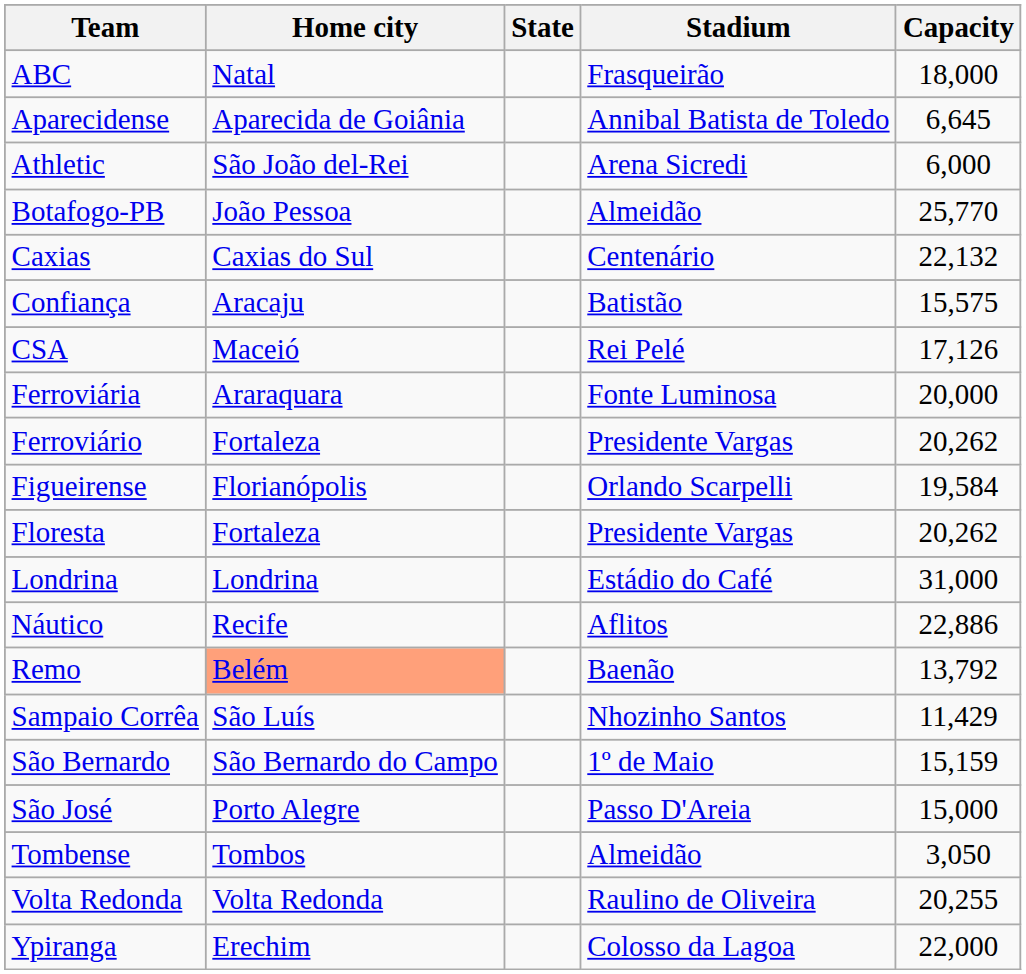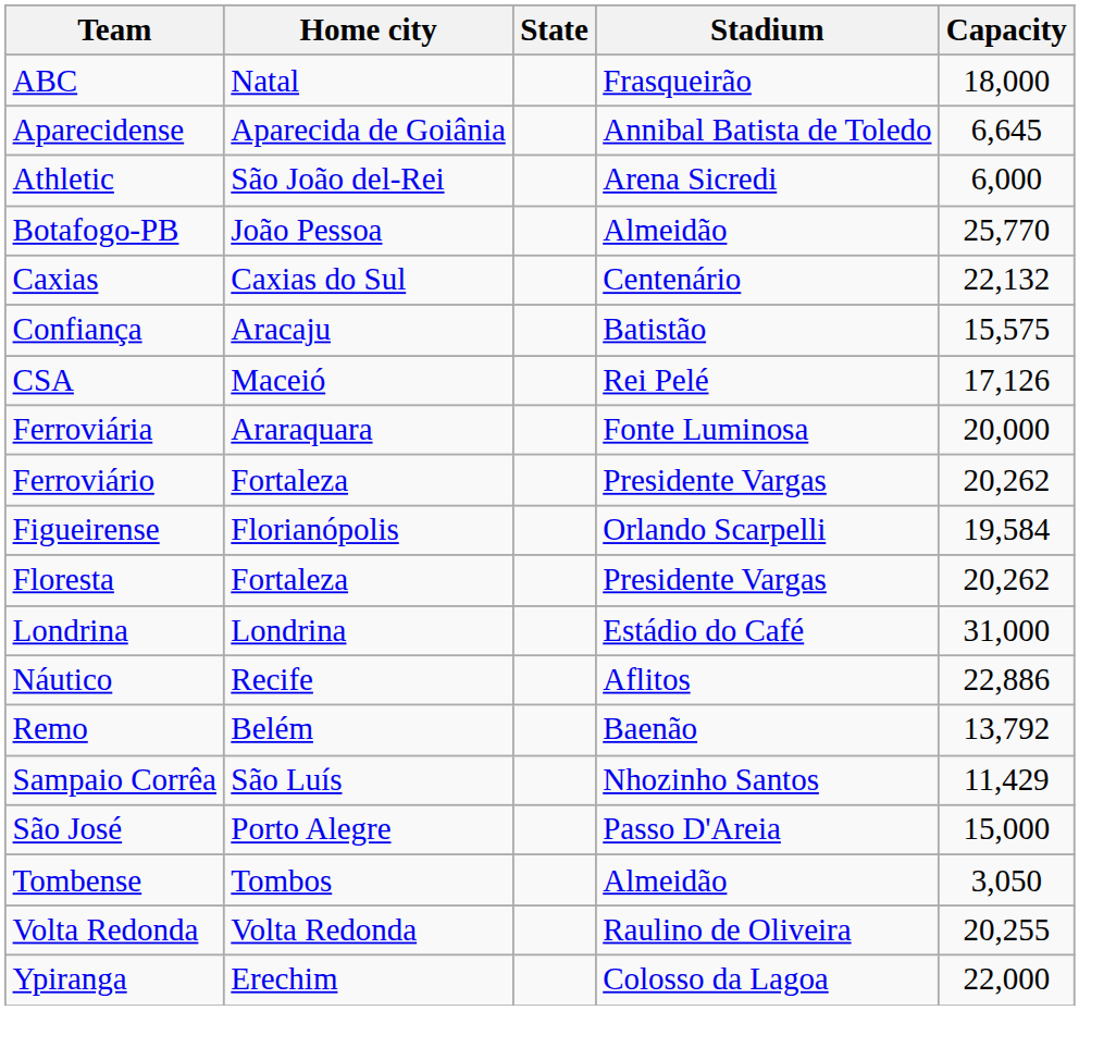Remo | Home city: lightsalmon background -> no background
- row: São Bernardo | São Bernardo do Campo | 1º de Maio | 15,159
